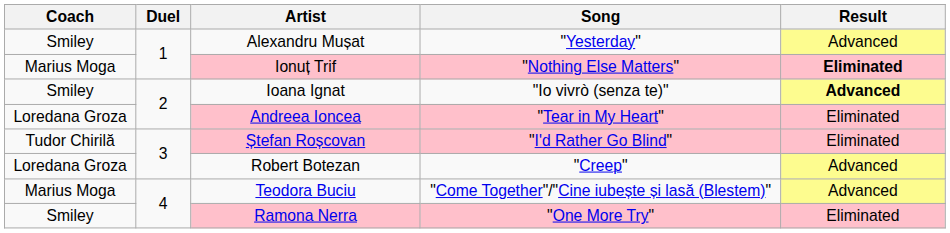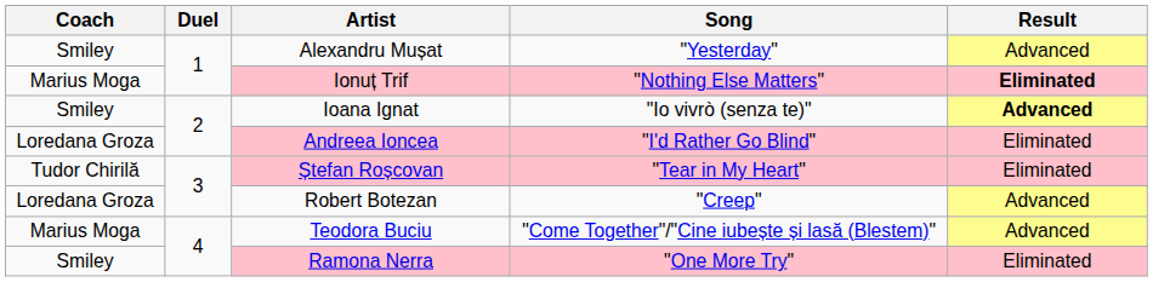Andreea Ioncea | Song: "Tear in My Heart" -> "I'd Rather Go Blind"
Ștefan Roșcovan | Song: "I'd Rather Go Blind" -> "Tear in My Heart"
